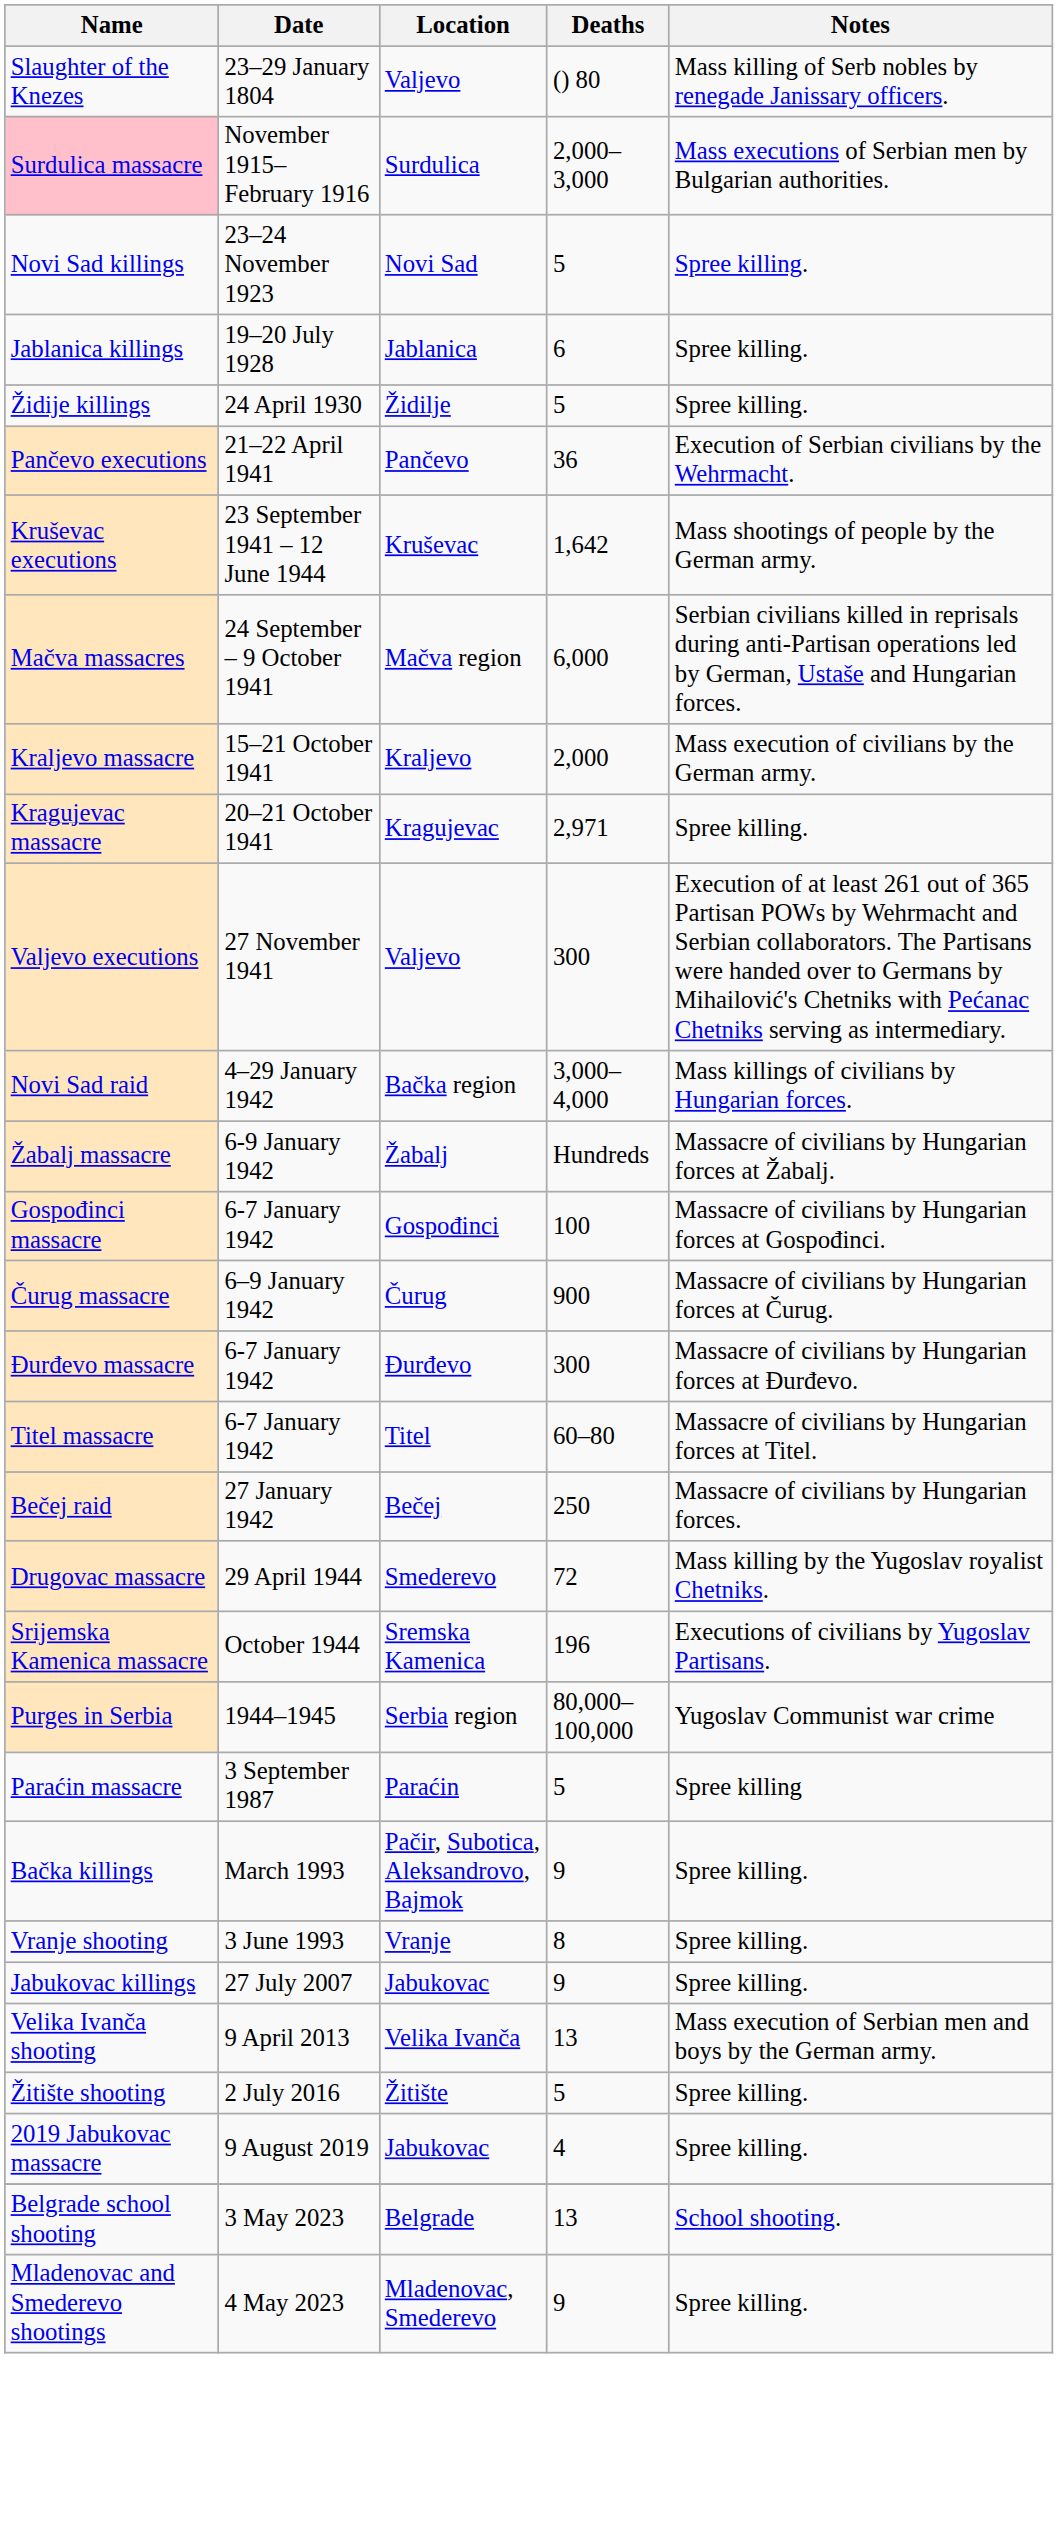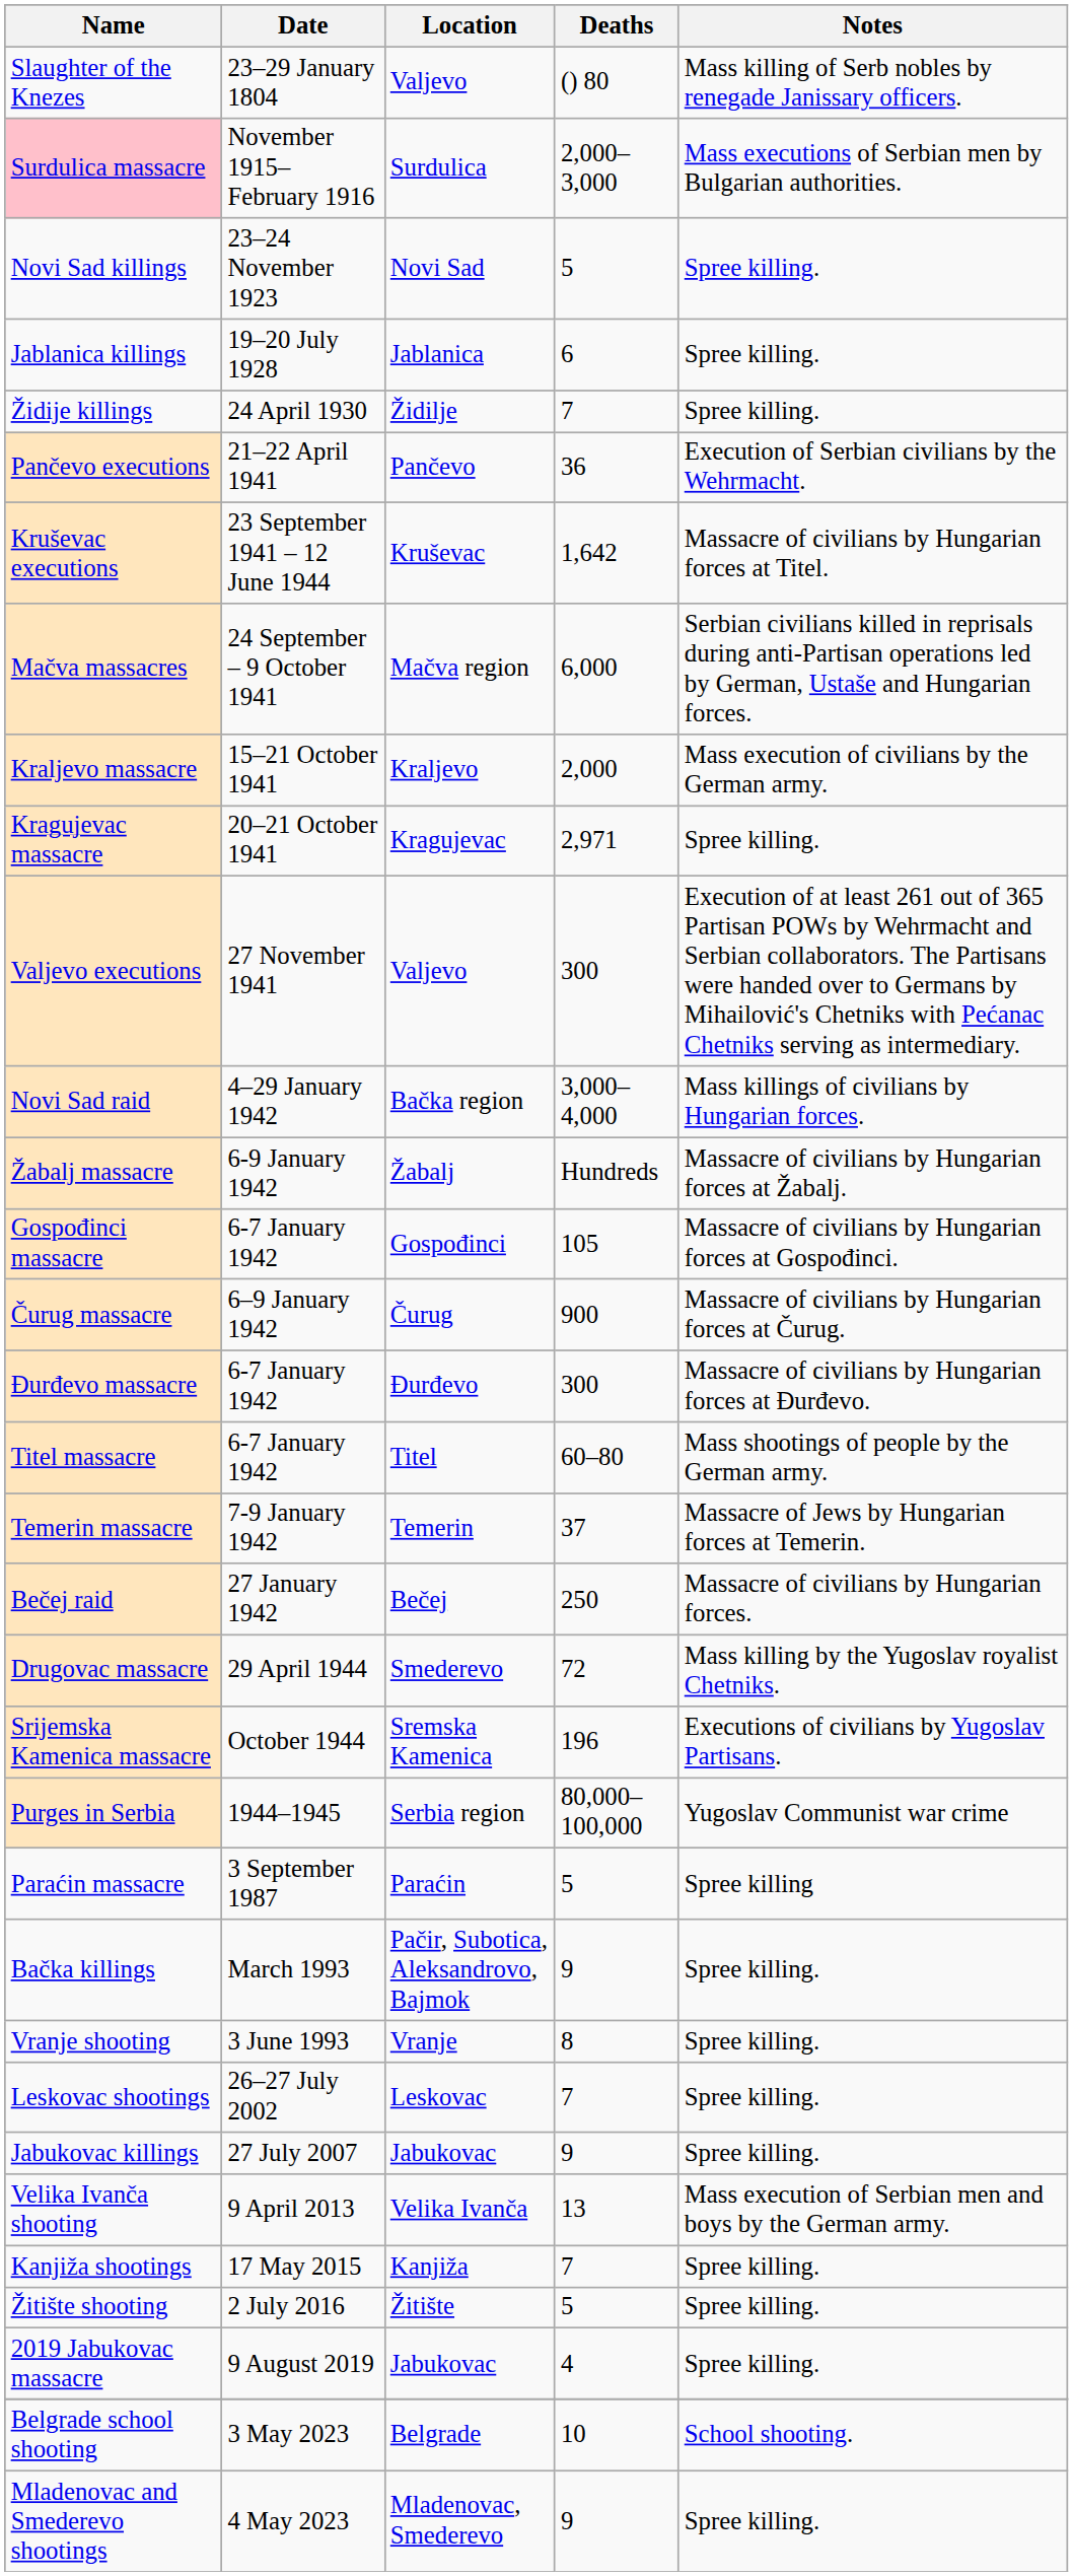Židije killings | Deaths: 5 -> 7
Kruševac executions | Notes: Mass shootings of people by the German army. -> Massacre of civilians by Hungarian forces at Titel.
Gospođinci massacre | Deaths: 100 -> 105
Titel massacre | Notes: Massacre of civilians by Hungarian forces at Titel. -> Mass shootings of people by the German army.
+ row: Temerin massacre | 7-9 January 1942 | Temerin | 37 | Massacre of Jews by Hungarian forces at Temerin.
+ row: Leskovac shootings | 26–27 July 2002 | Leskovac | 7 | Spree killing.
+ row: Kanjiža shootings | 17 May 2015 | Kanjiža | 7 | Spree killing.
Belgrade school shooting | Deaths: 13 -> 10
